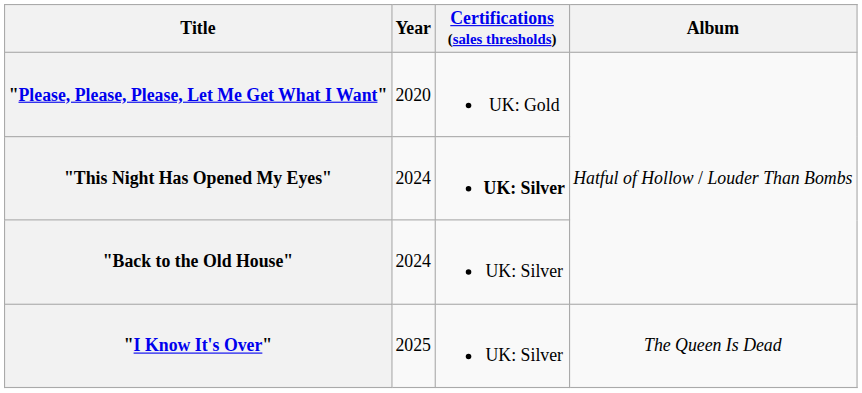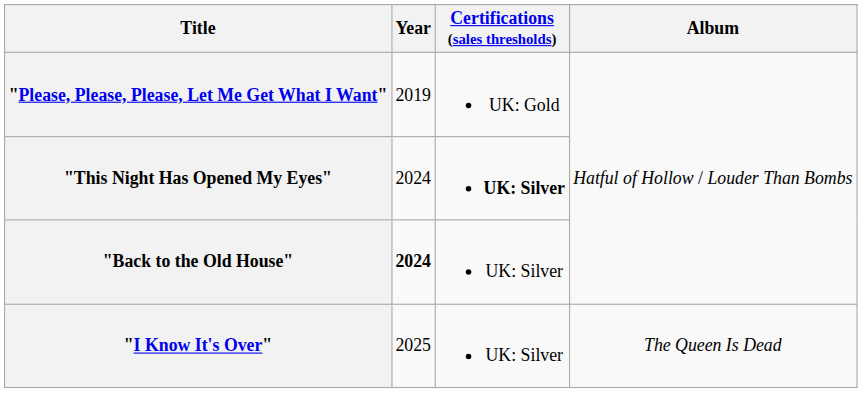"Please, Please, Please, Let Me Get What I Want" | Year: 2020 -> 2019
"Back to the Old House" | Year: normal -> bold
